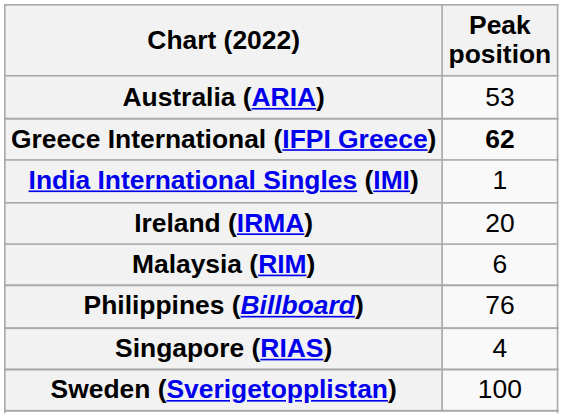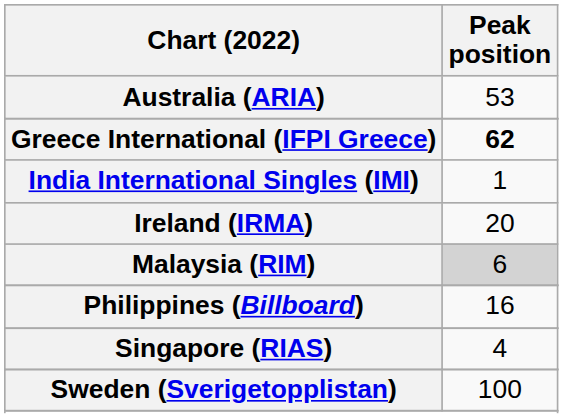Malaysia (RIM) | Peak position: no background -> lightgrey background
Philippines (Billboard) | Peak position: 76 -> 16
